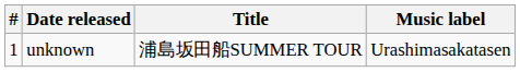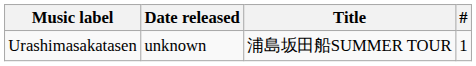columns swapped: # <-> Music label
